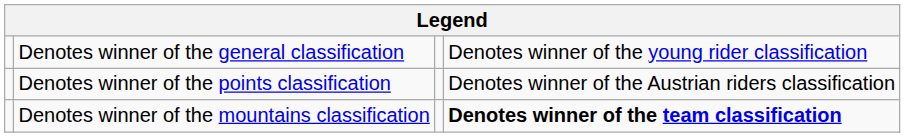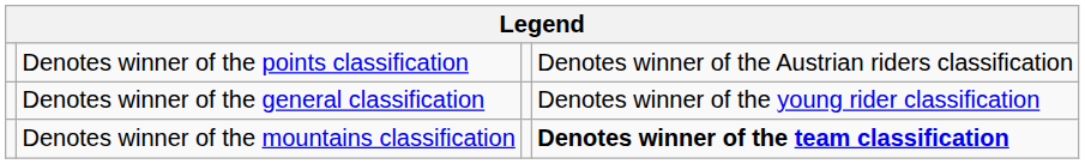rows swapped: Denotes winner of the general classification <-> Denotes winner of the points classification
